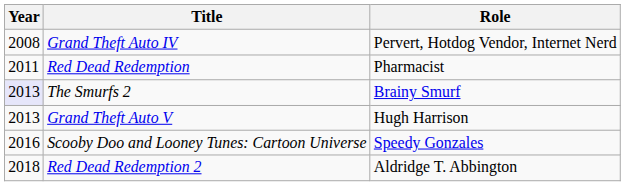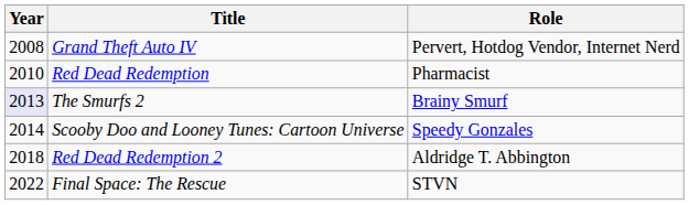Red Dead Redemption | Year: 2011 -> 2010
- row: 2013 | Grand Theft Auto V | Hugh Harrison
Scooby Doo and Looney Tunes: Cartoon Universe | Year: 2016 -> 2014
+ row: 2022 | Final Space: The Rescue | STVN
